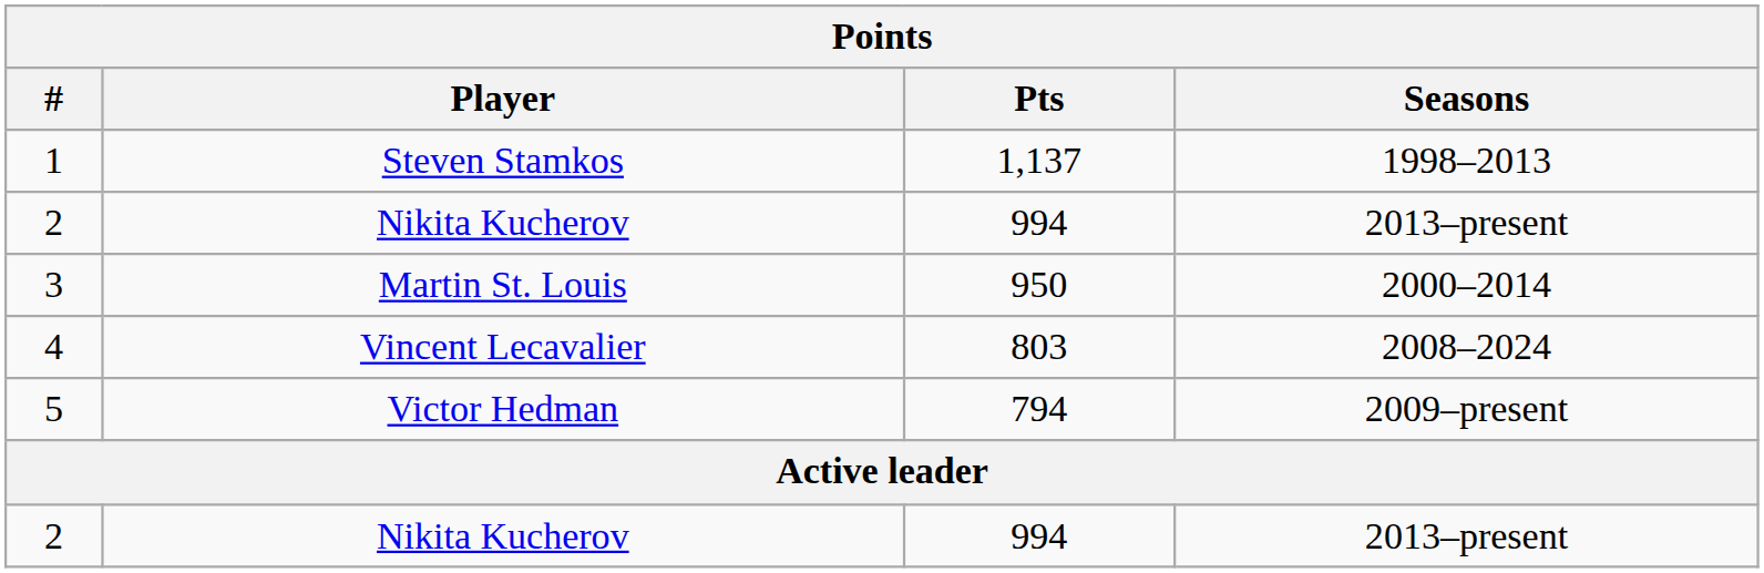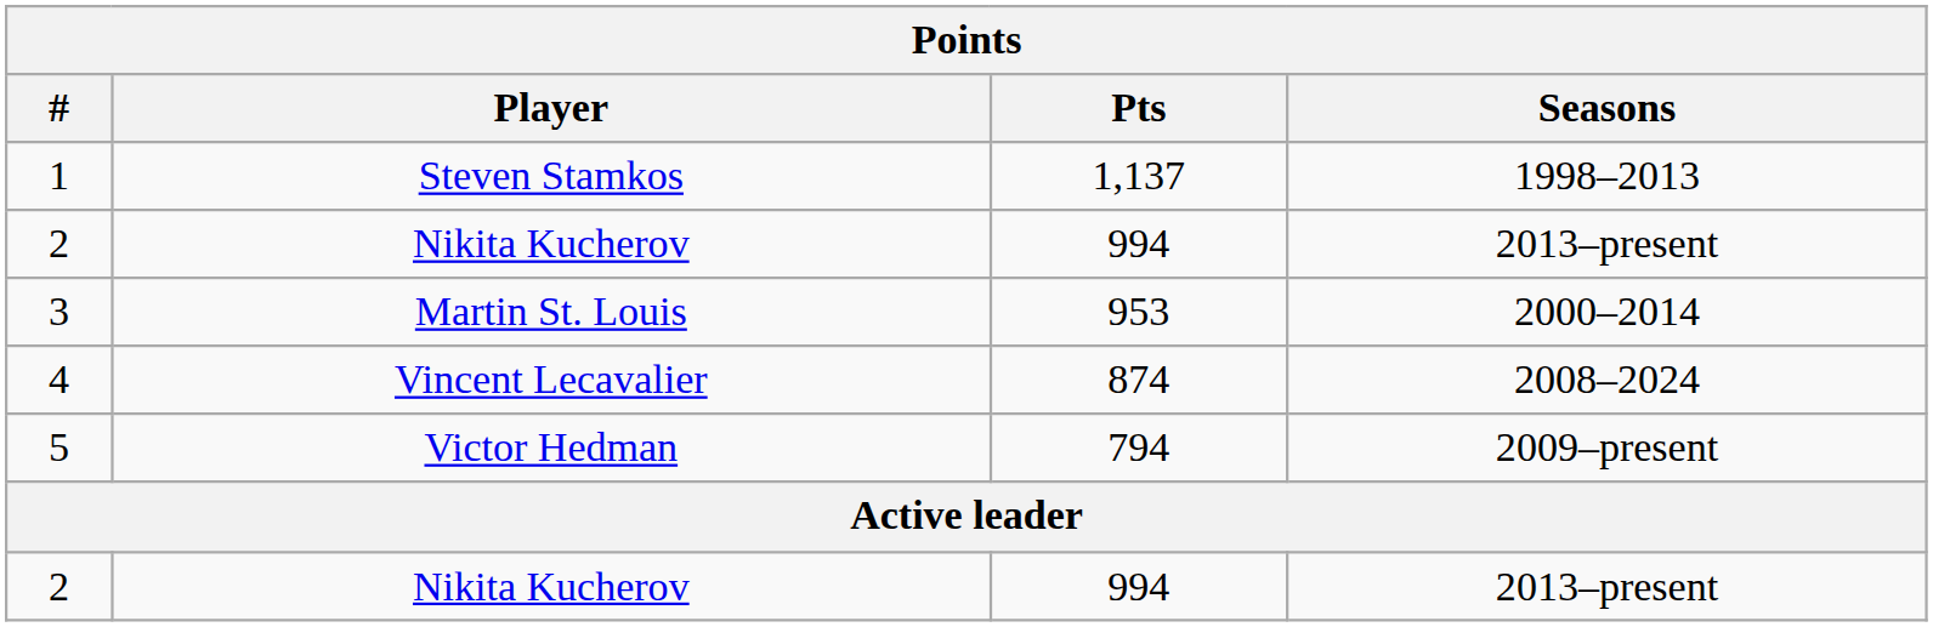3 | Pts: 950 -> 953
4 | Pts: 803 -> 874
